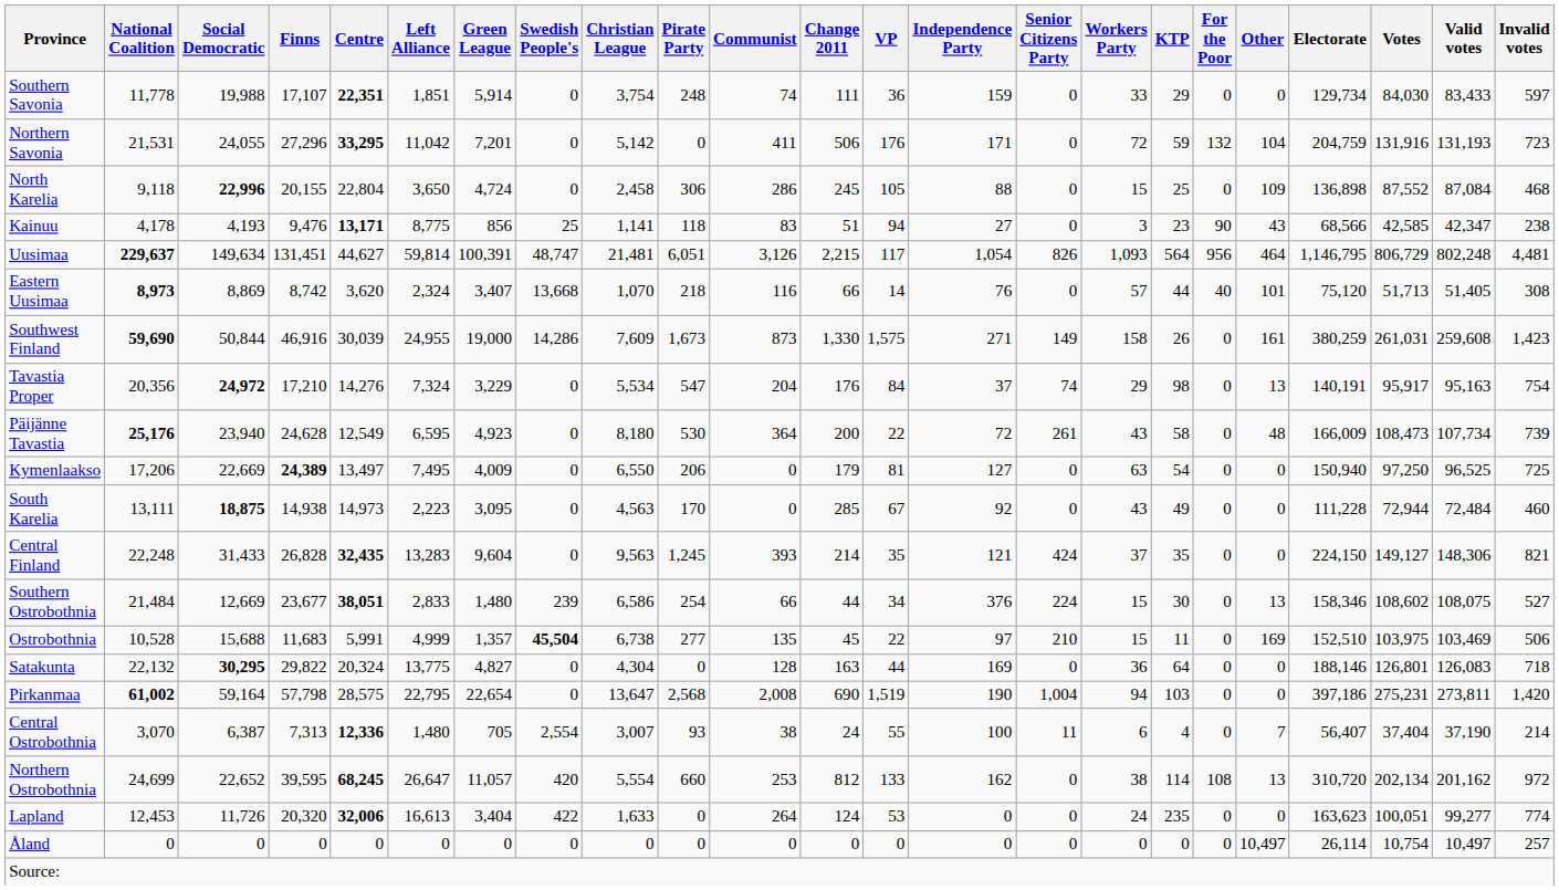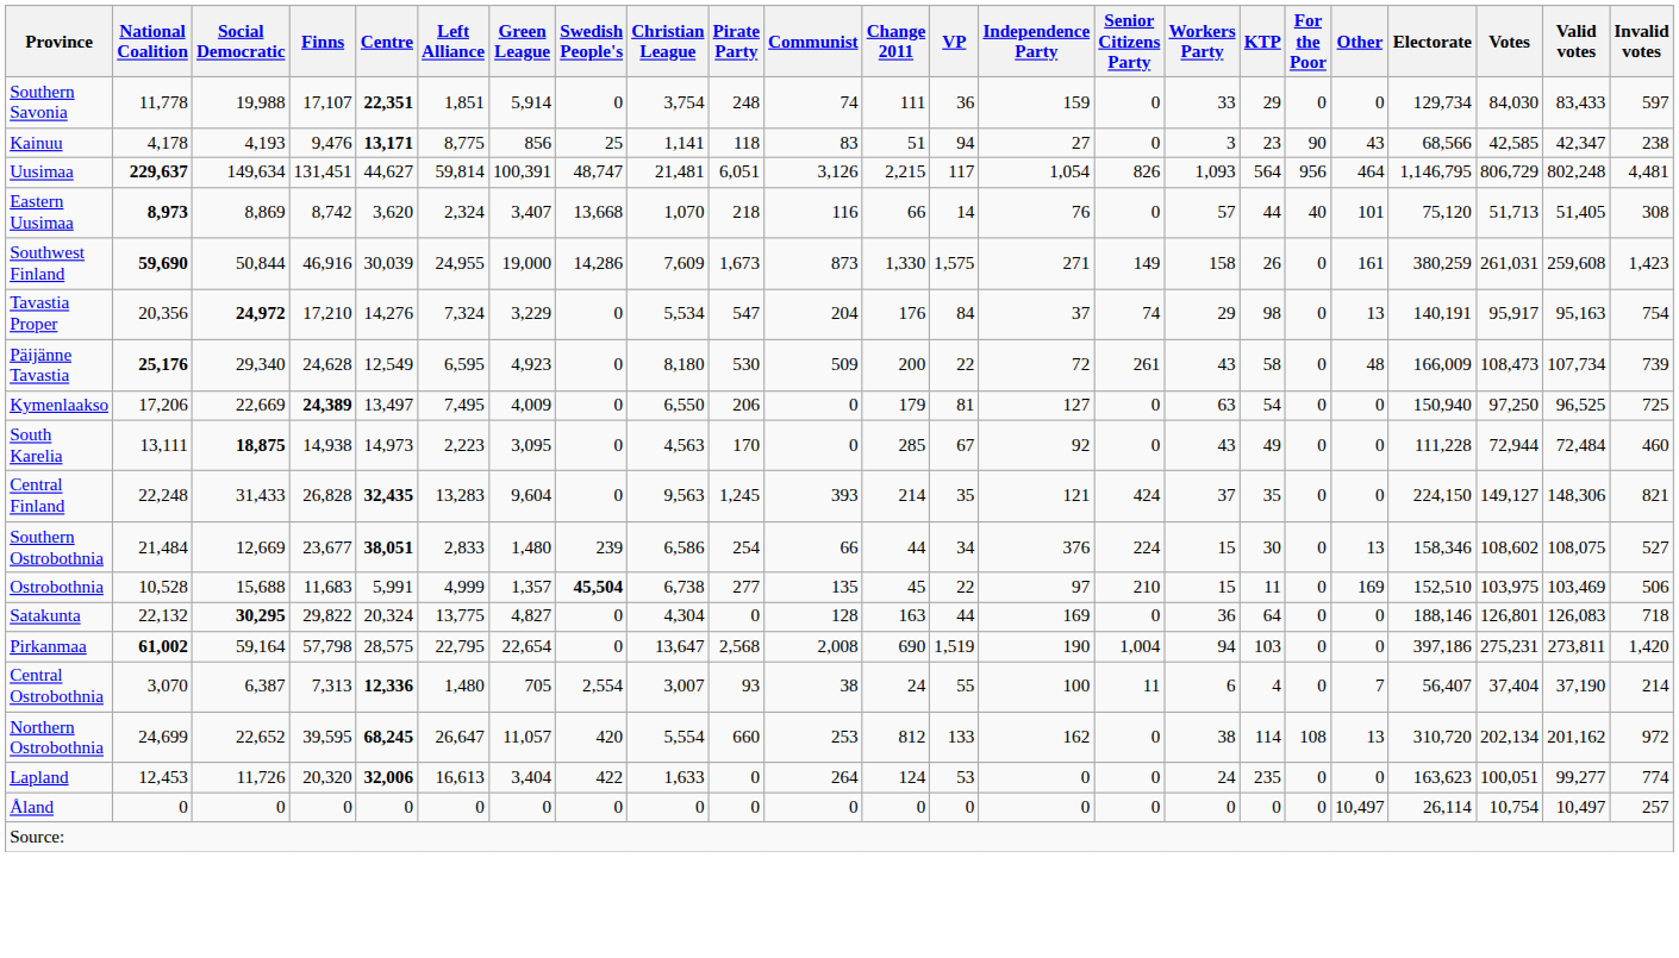- row: Northern Savonia | 21,531 | 24,055 | 27,296 | 33,295 | 11,042 | 7,201 | 0 | 5,142 | 0 | 411 | 506 | 176 | 171 | 0 | 72 | 59 | 132 | 104 | 204,759 | 131,916 | 131,193 | 723
- row: North Karelia | 9,118 | 22,996 | 20,155 | 22,804 | 3,650 | 4,724 | 0 | 2,458 | 306 | 286 | 245 | 105 | 88 | 0 | 15 | 25 | 0 | 109 | 136,898 | 87,552 | 87,084 | 468
Päijänne Tavastia | Social Democratic: 23,940 -> 29,340
Päijänne Tavastia | Communist: 364 -> 509
